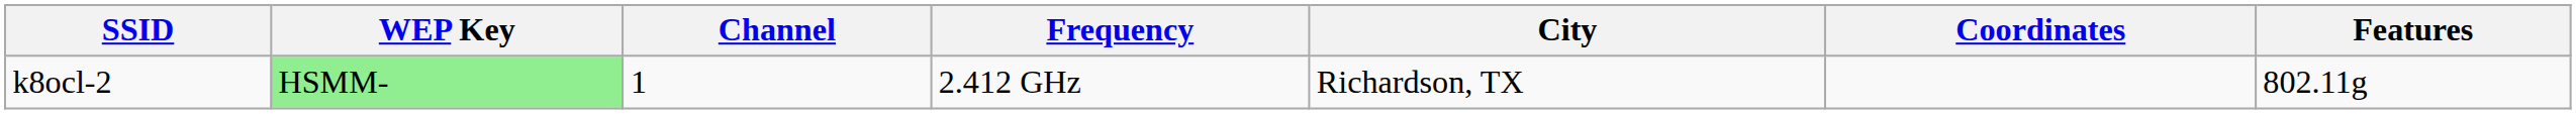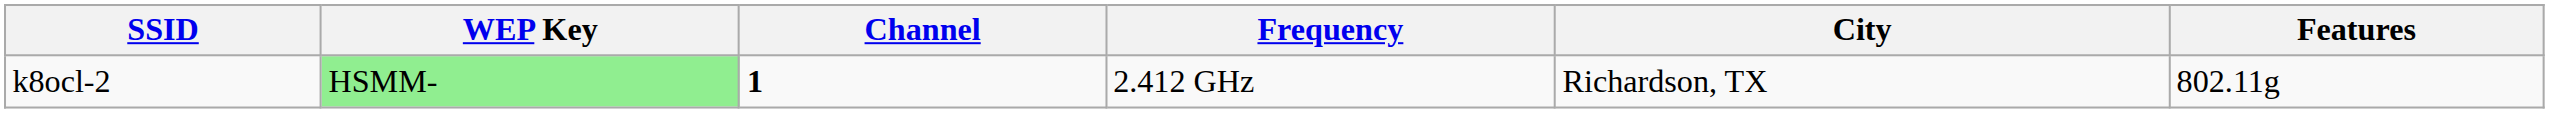- column: Coordinates
k8ocl-2 | Channel: normal -> bold
